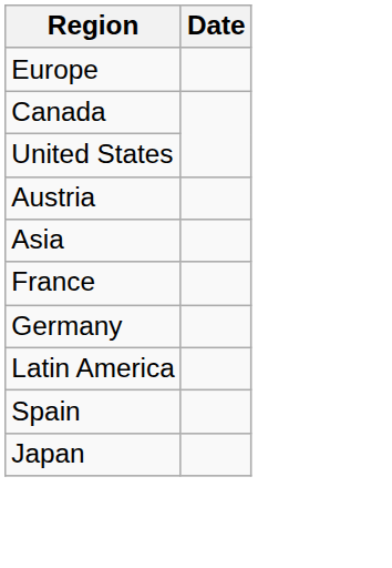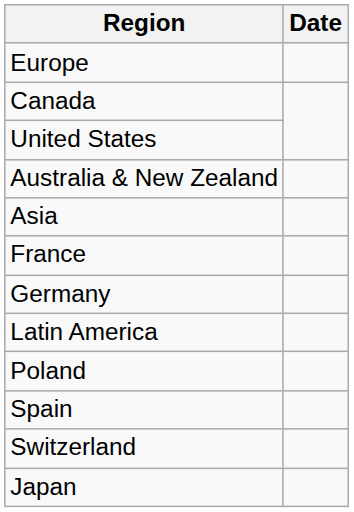+ row: Australia & New Zealand
- row: Austria
+ row: Poland
+ row: Switzerland
